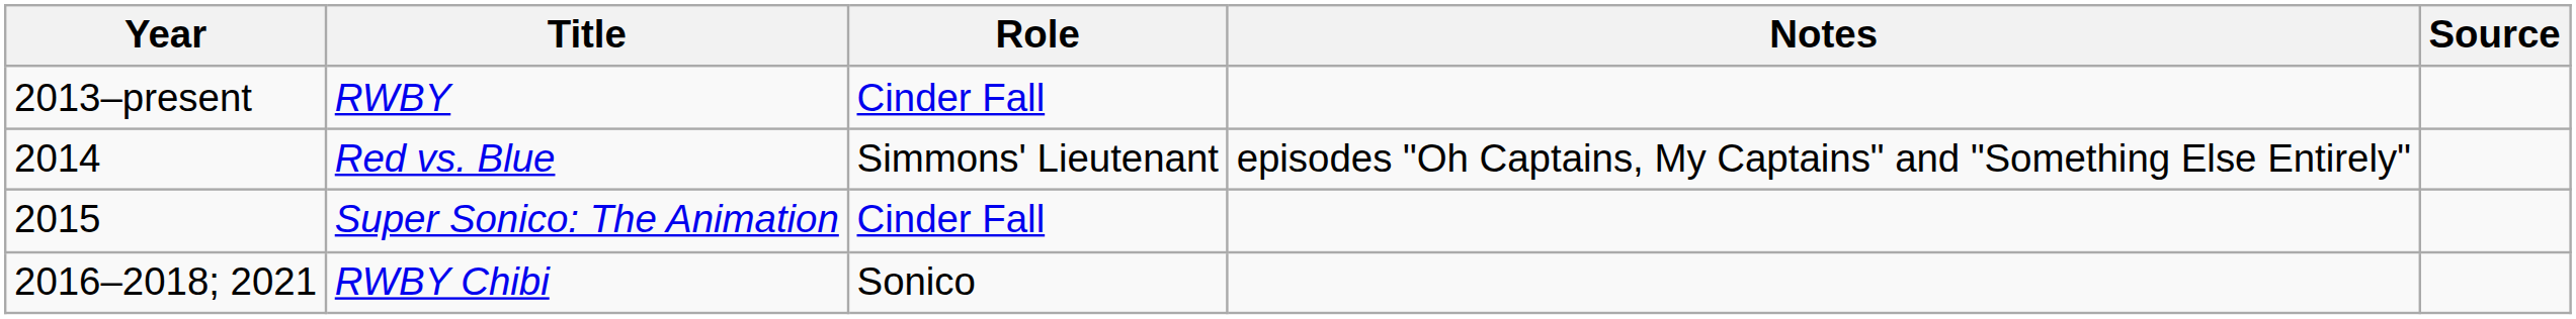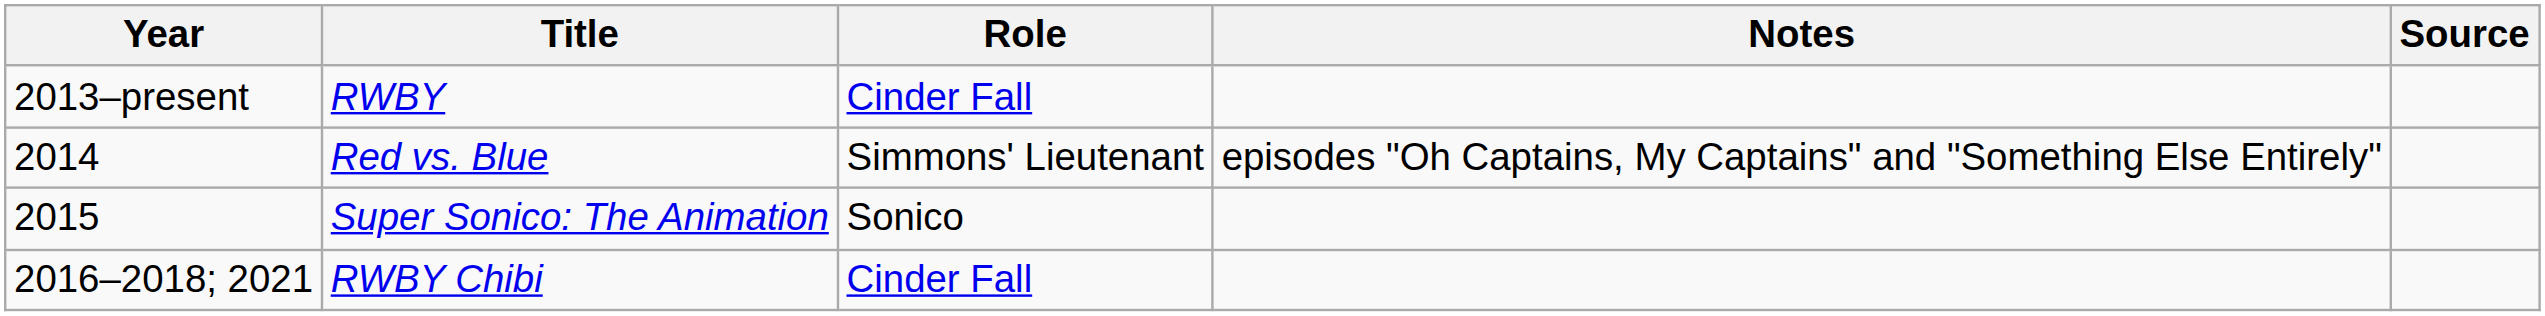Super Sonico: The Animation | Role: Cinder Fall -> Sonico
RWBY Chibi | Role: Sonico -> Cinder Fall
